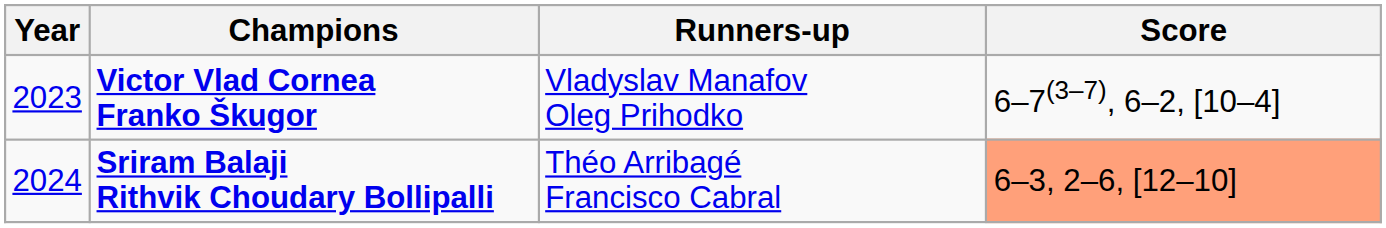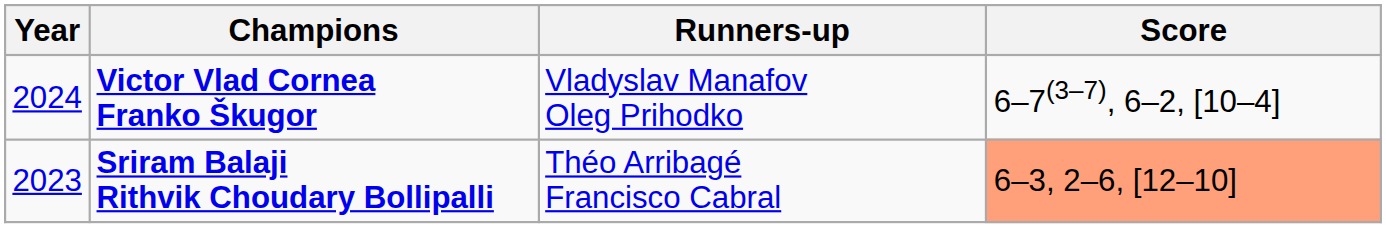Victor Vlad Cornea Franko Škugor | Year: 2023 -> 2024
Sriram Balaji Rithvik Choudary Bollipalli | Year: 2024 -> 2023
